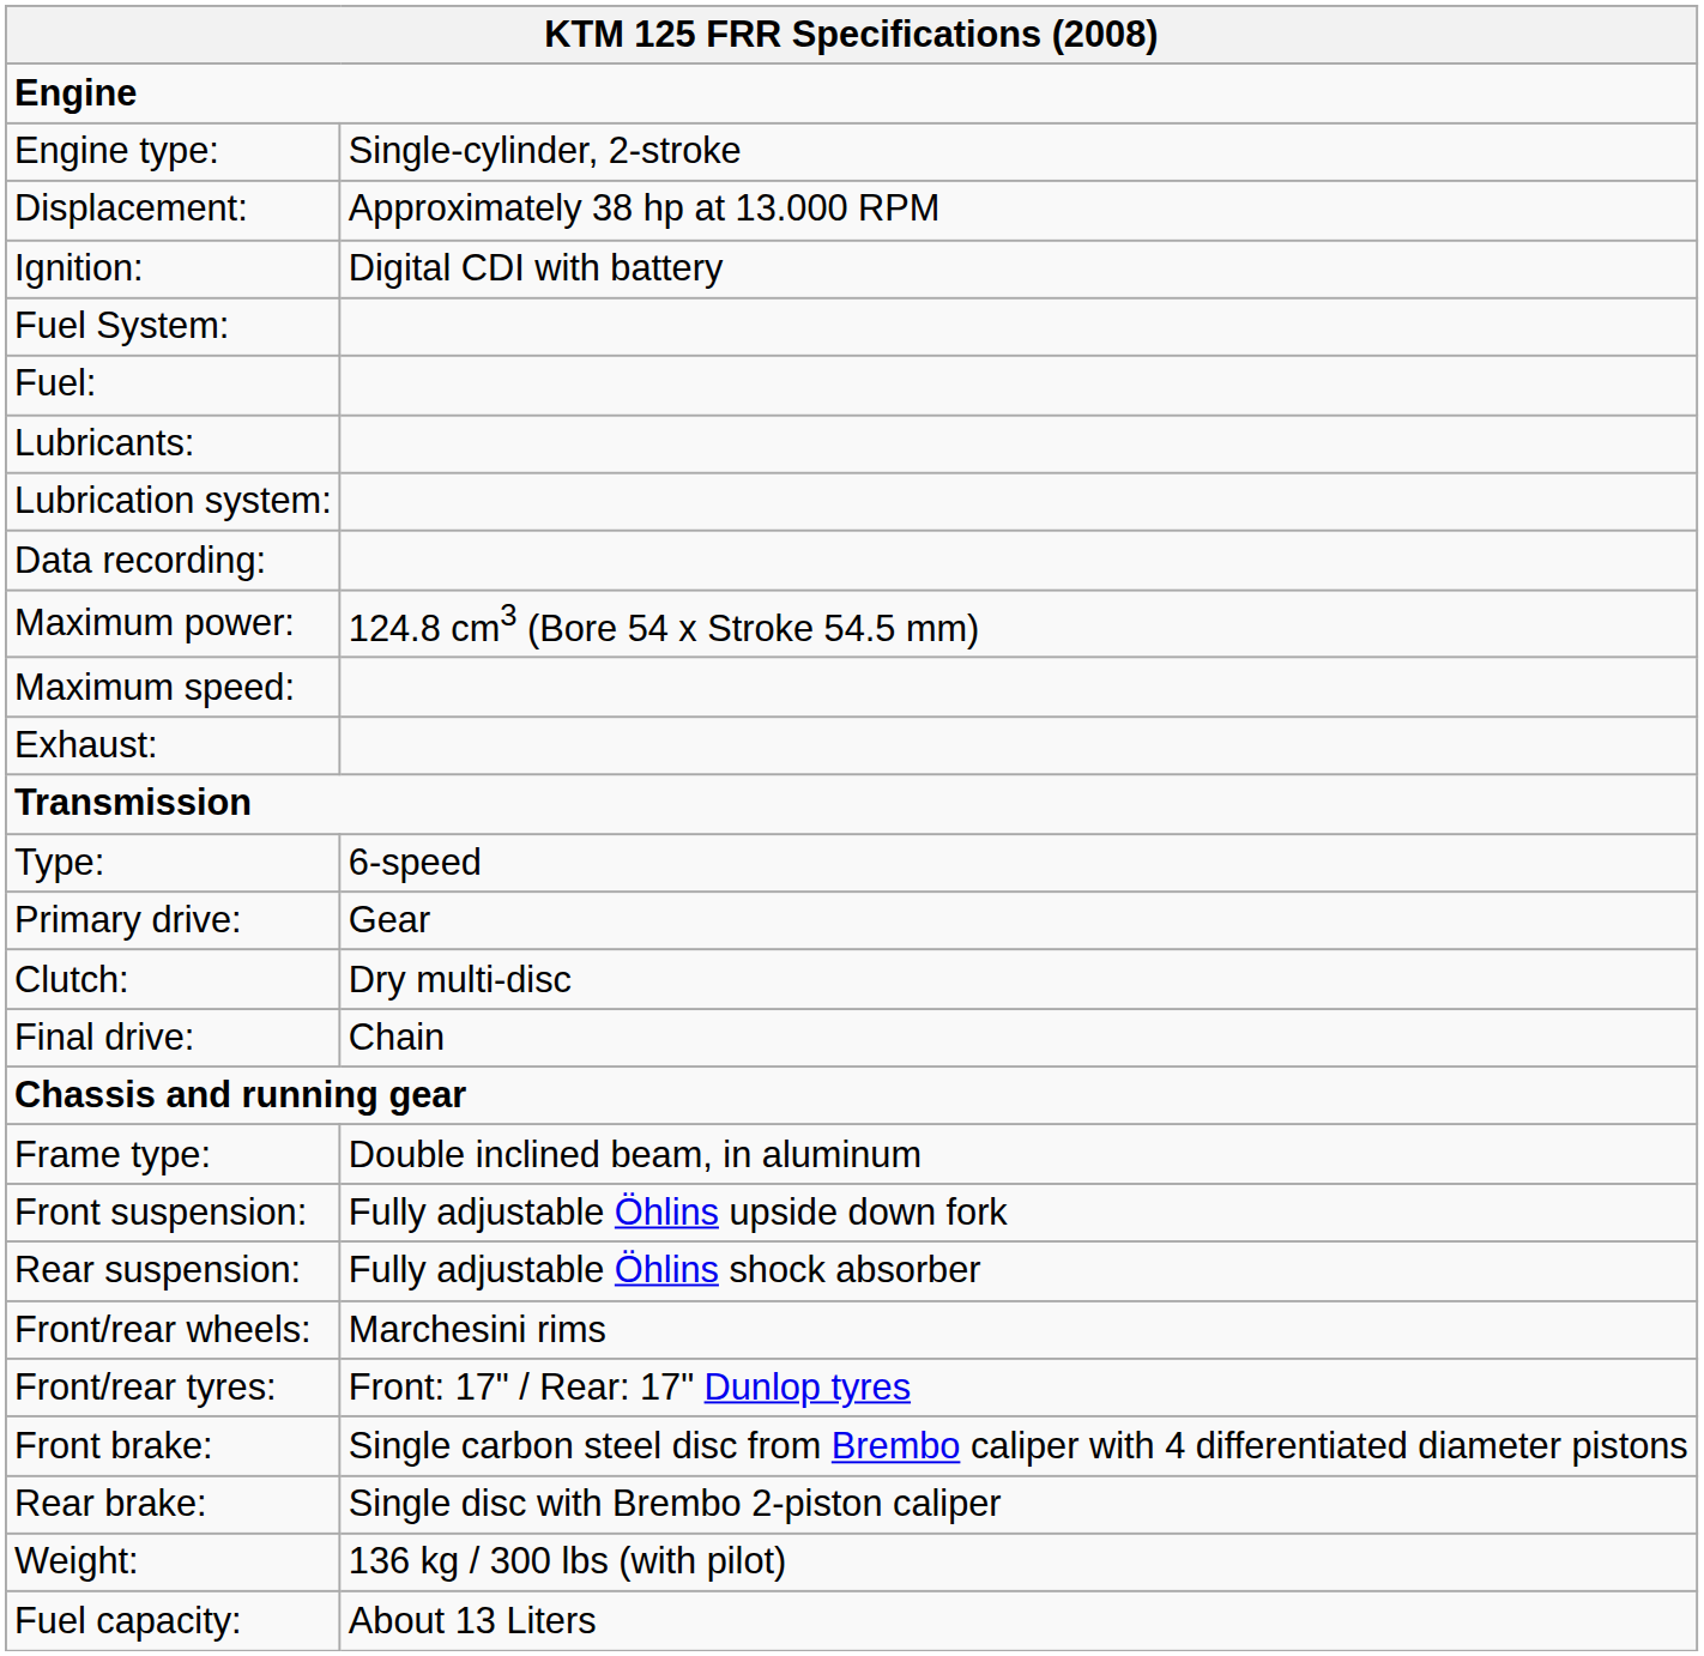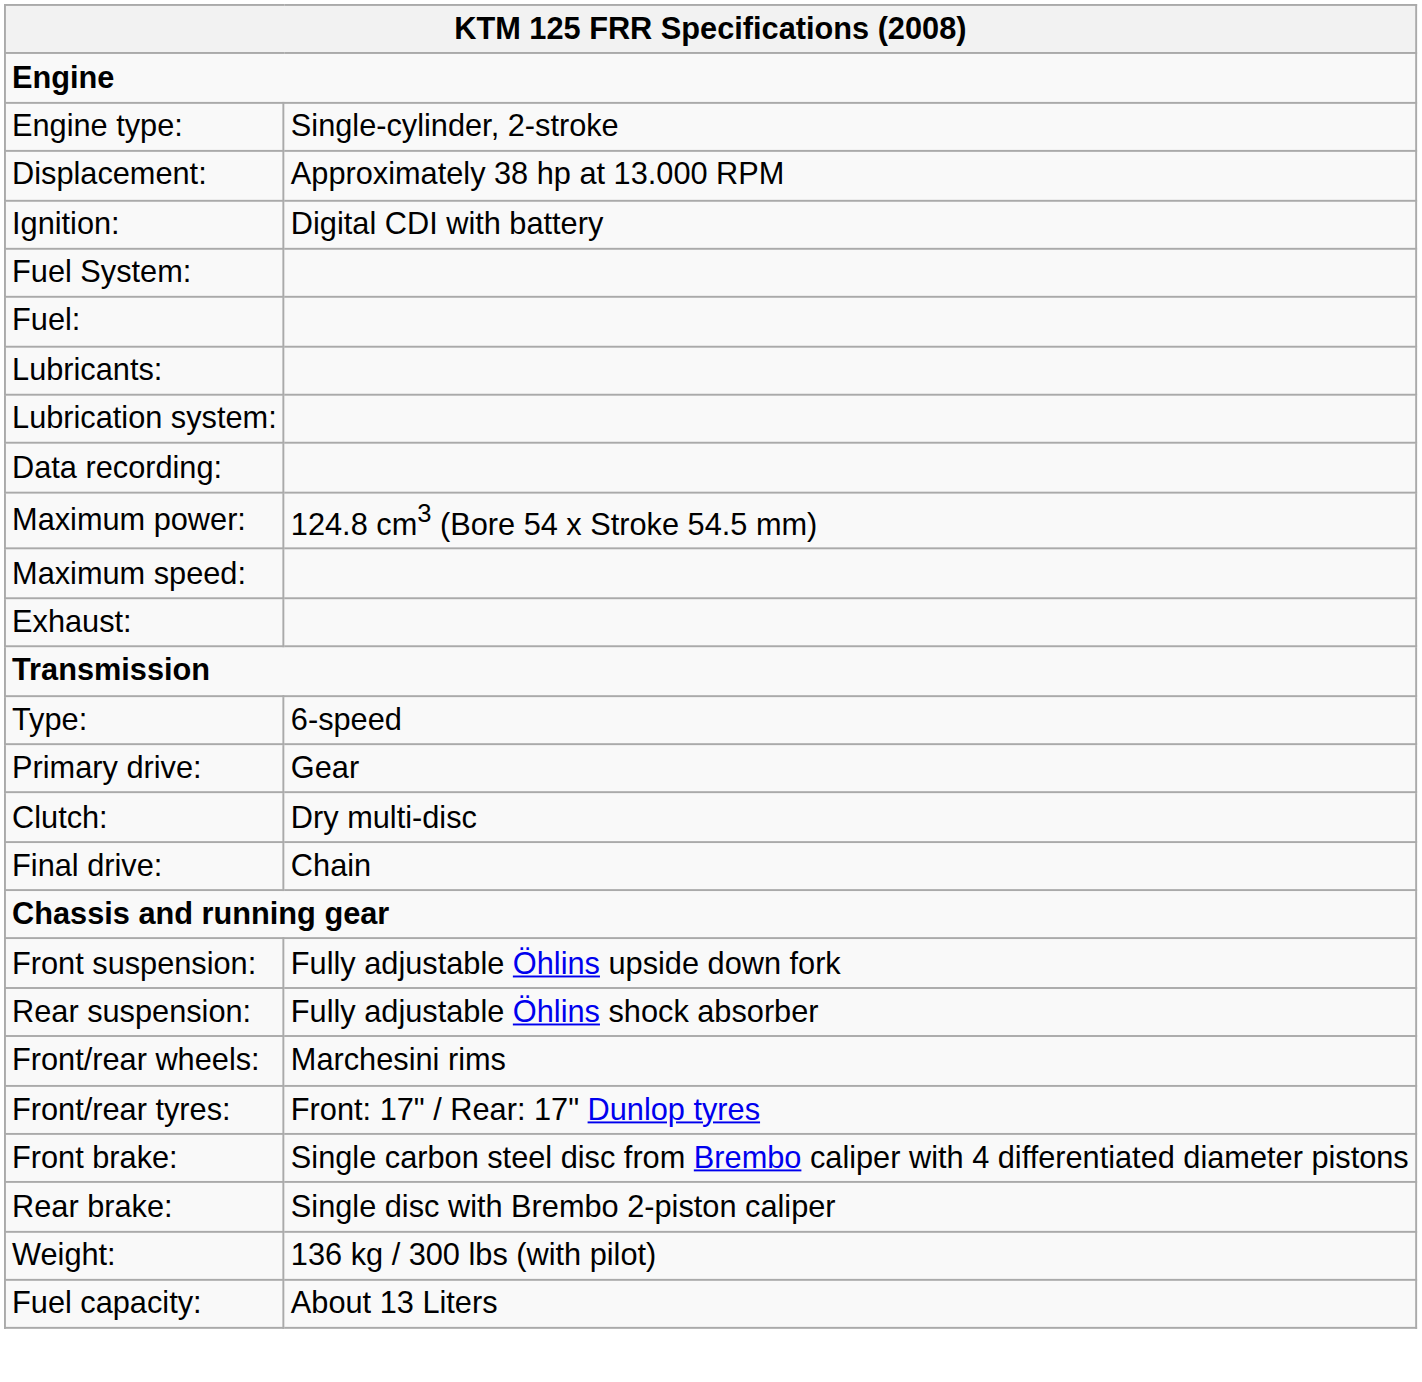- row: Frame type: | Double inclined beam, in aluminum
